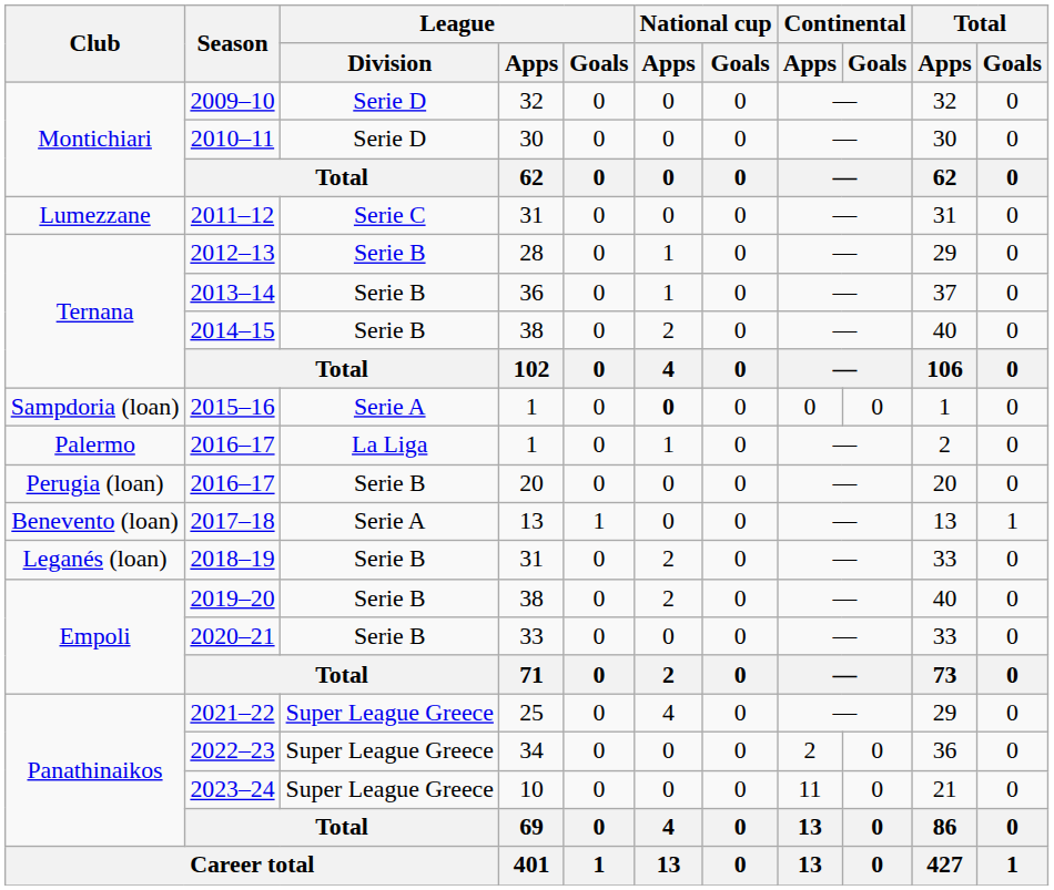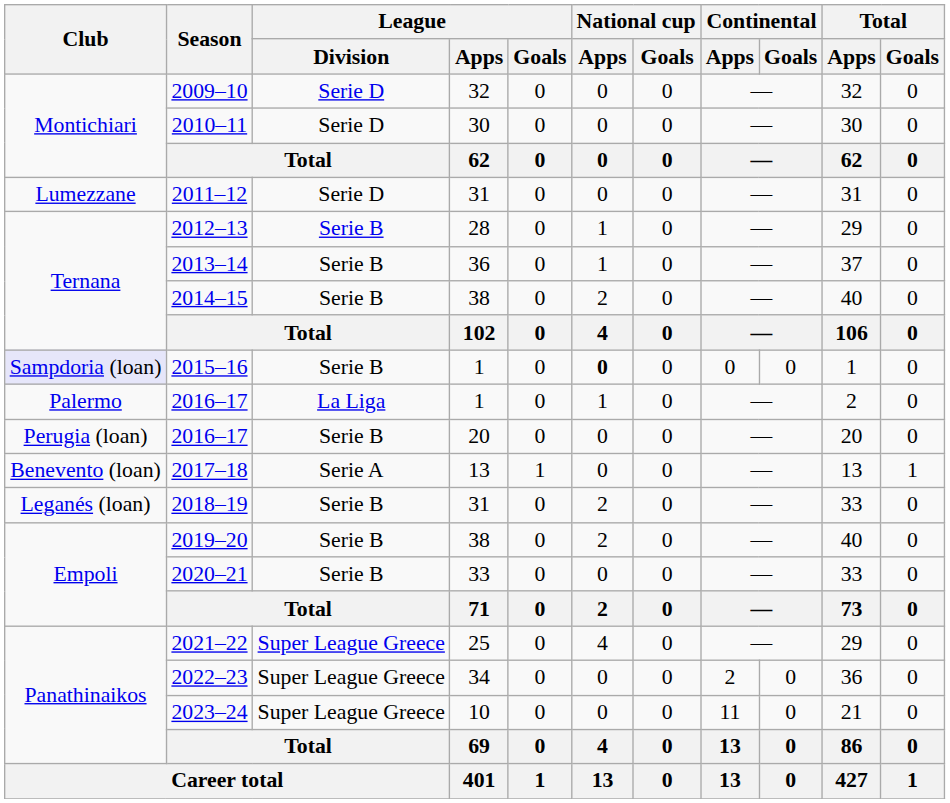2011–12 | League / Division: Serie C -> Serie D
2015–16 | Club: no background -> lavender background
2015–16 | League / Division: Serie A -> Serie B
